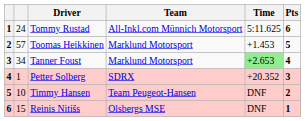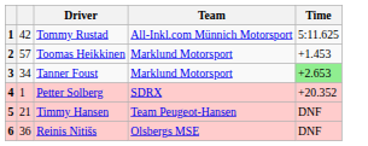- column: Pts | 6 | 5 | 4 | 3 | 2 | 1
Tommy Rustad | column 2: 24 -> 42
Timmy Hansen | column 2: 10 -> 21
Reinis Nitišs | column 2: 15 -> 36
